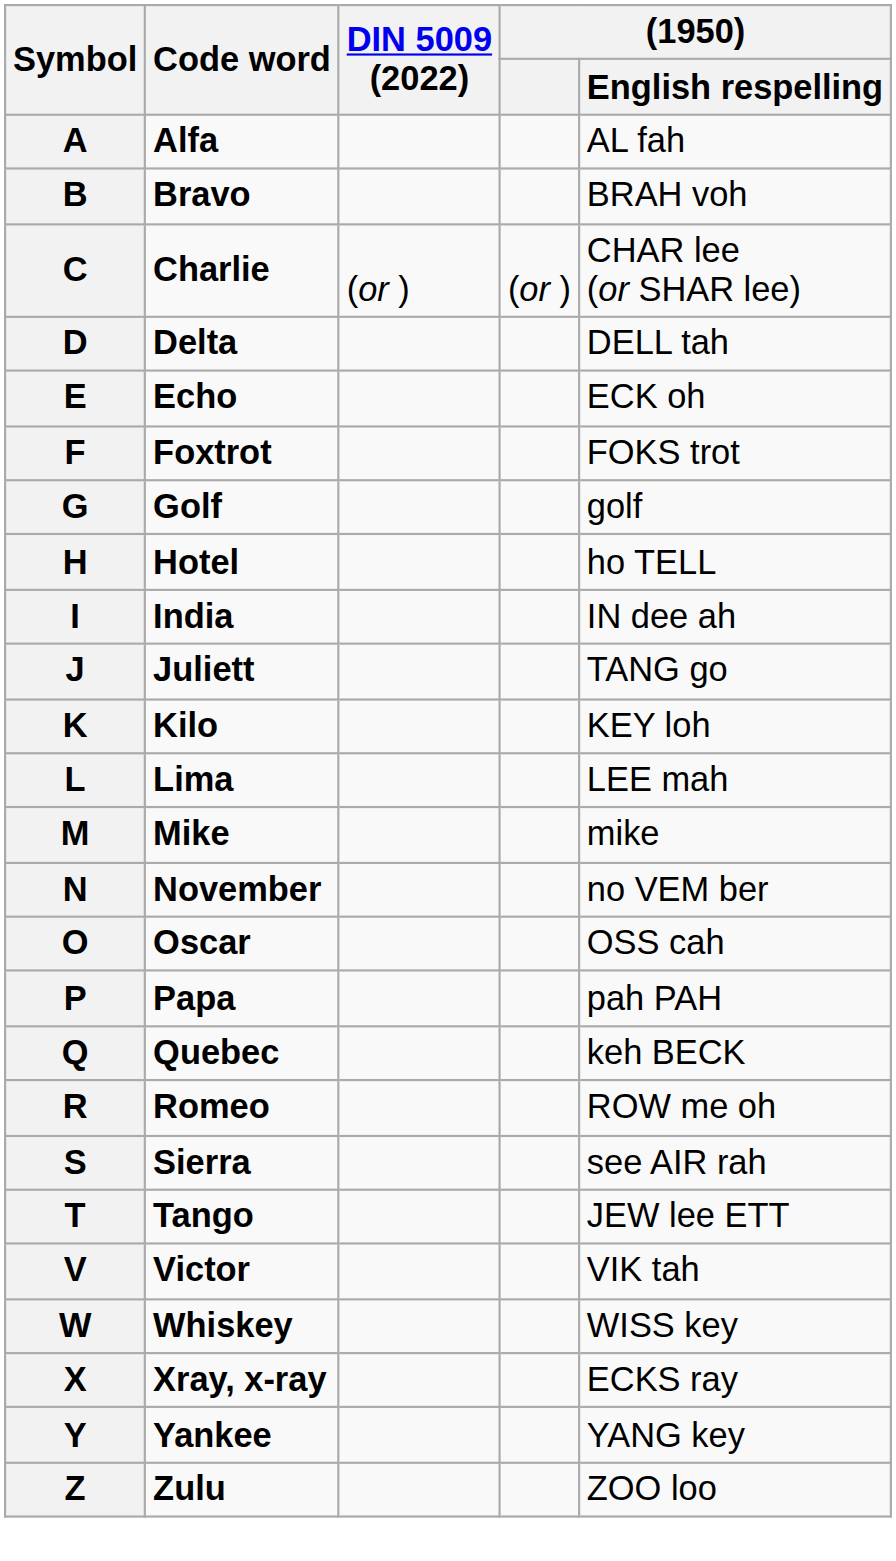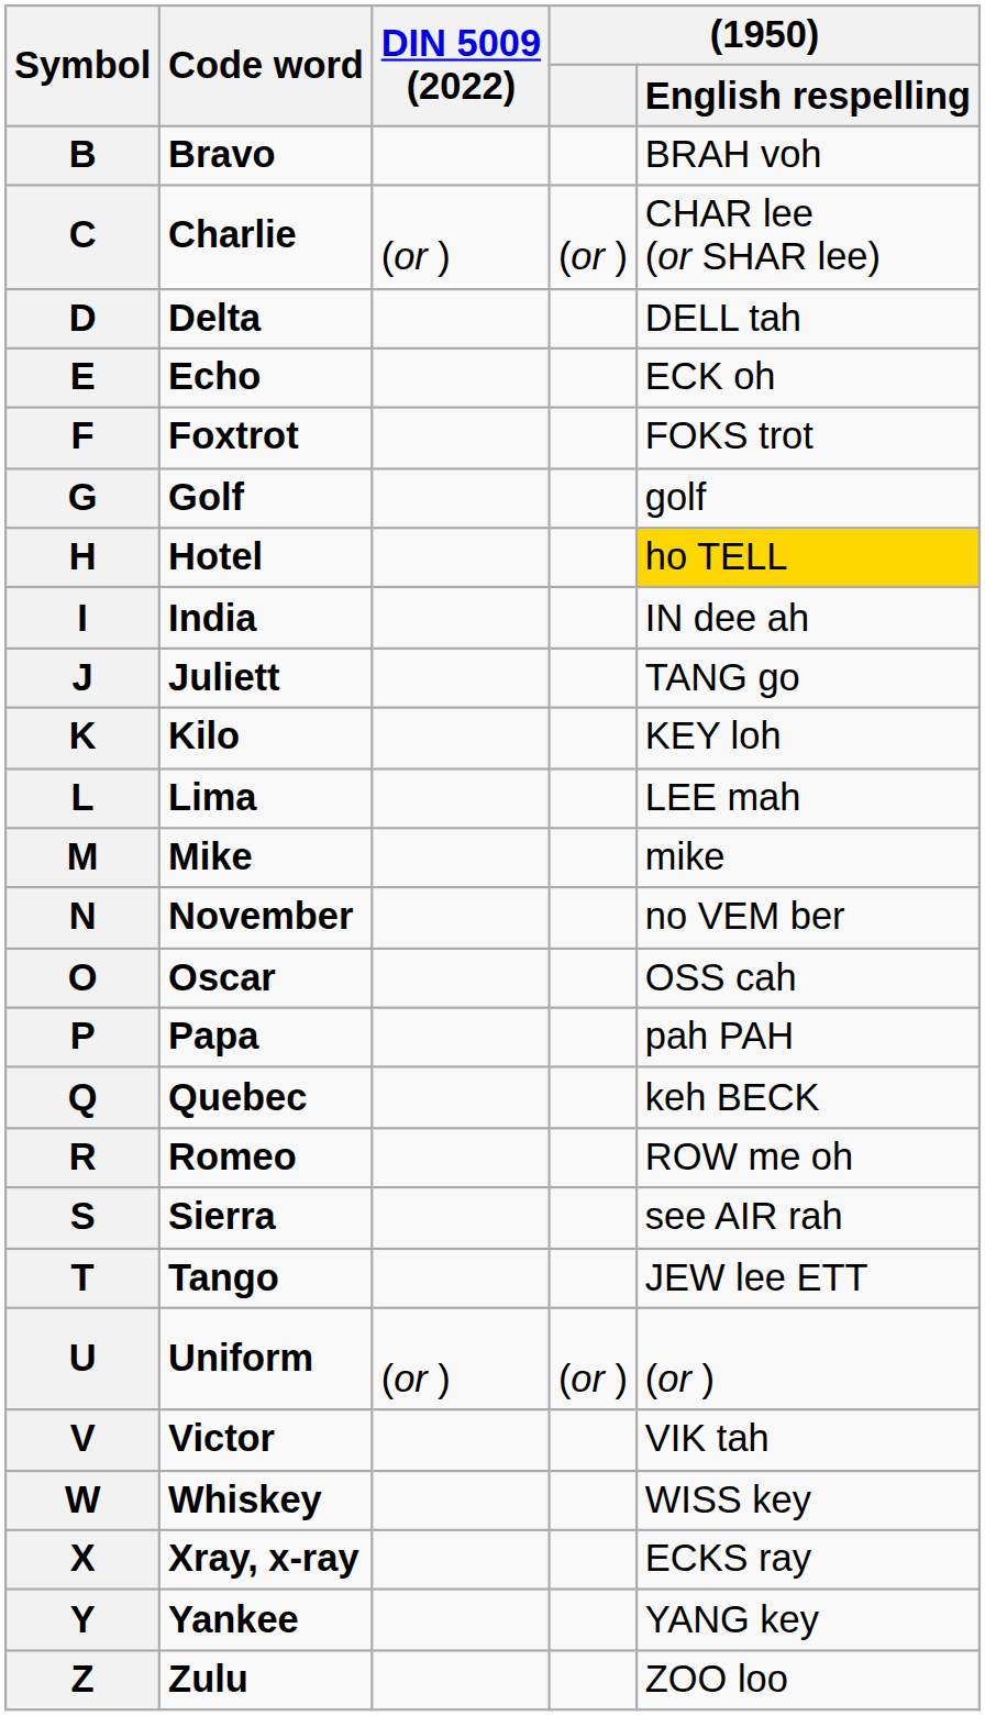- row: A | Alfa | AL fah
H | (1950) / English respelling: no background -> gold background
+ row: U | Uniform | (or ) | (or ) | (or )
